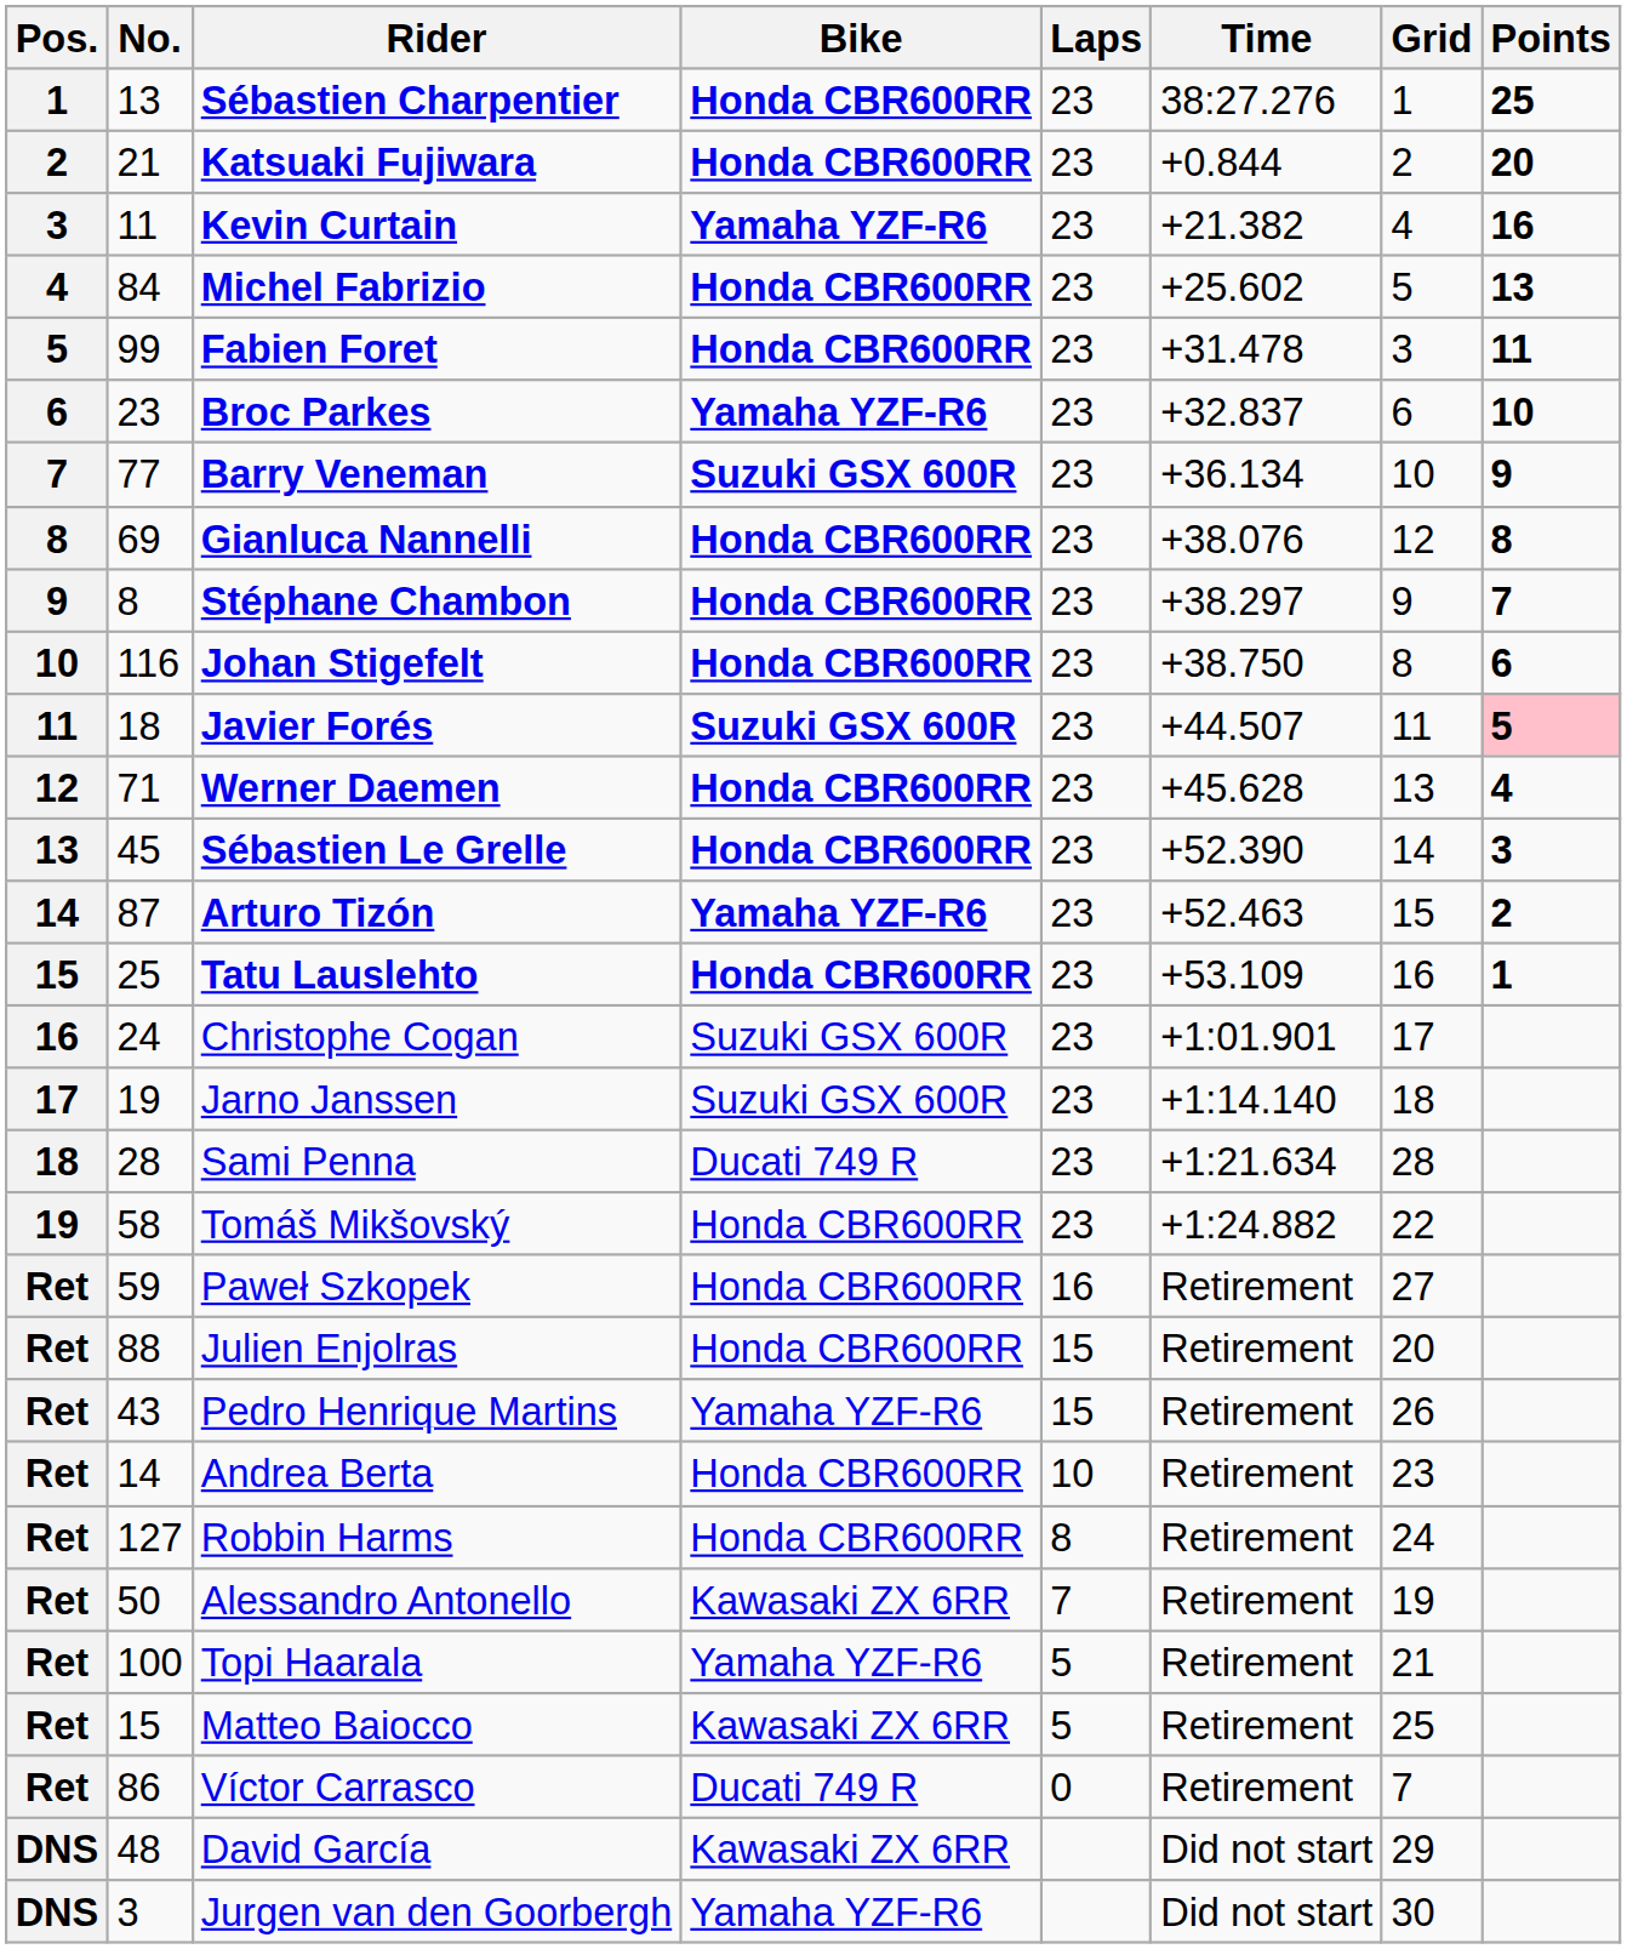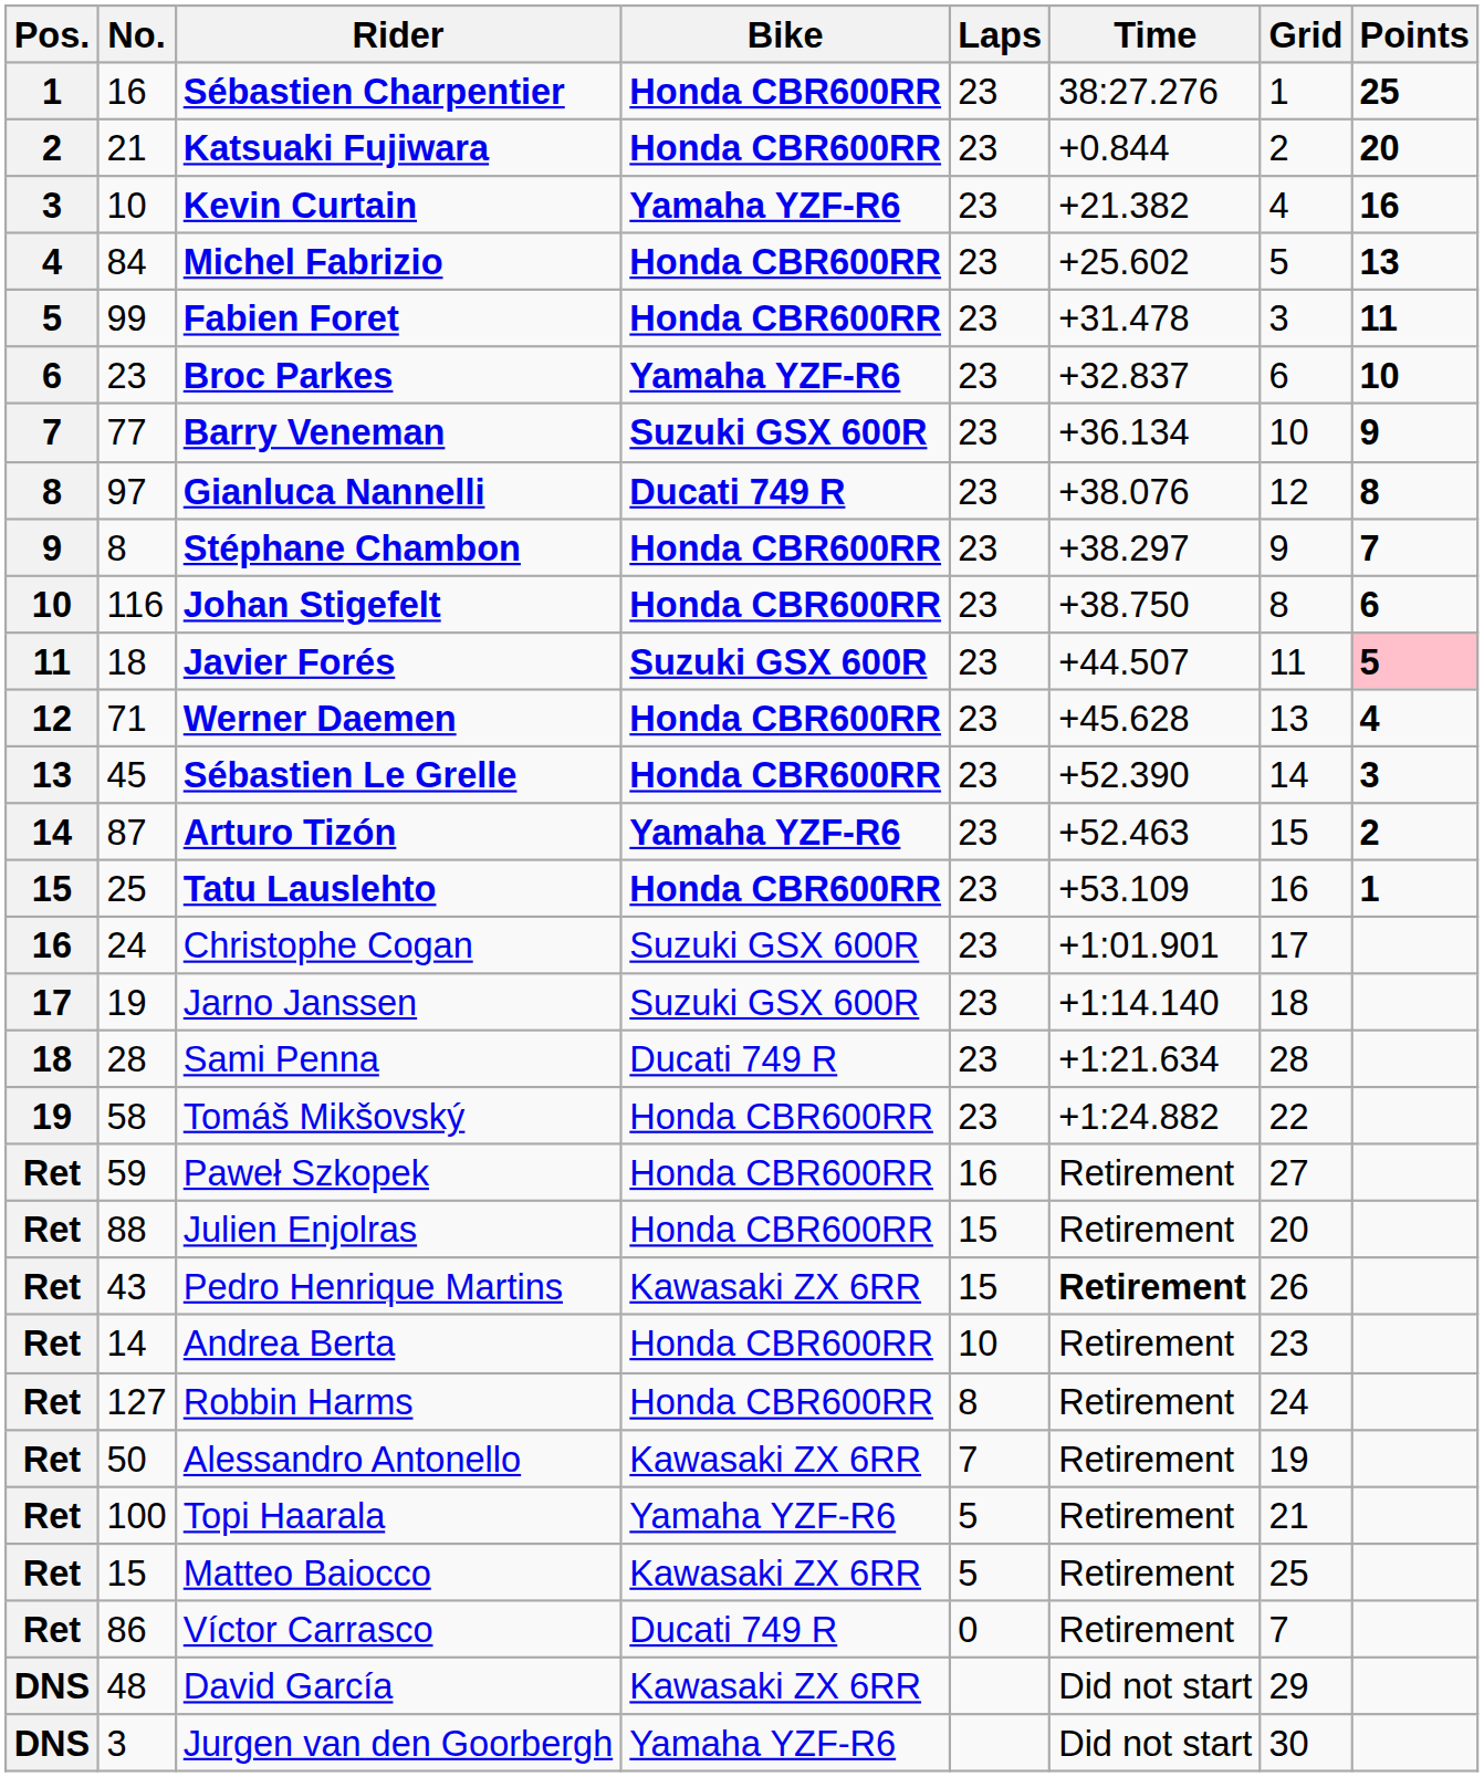Sébastien Charpentier | No.: 13 -> 16
Kevin Curtain | No.: 11 -> 10
Gianluca Nannelli | No.: 69 -> 97
Gianluca Nannelli | Bike: Honda CBR600RR -> Ducati 749 R
Pedro Henrique Martins | Bike: Yamaha YZF-R6 -> Kawasaki ZX 6RR
Pedro Henrique Martins | Time: normal -> bold
